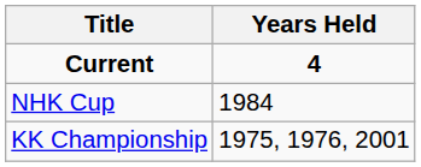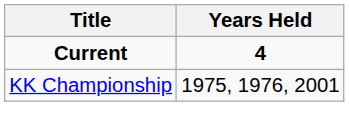- row: NHK Cup | 1984
